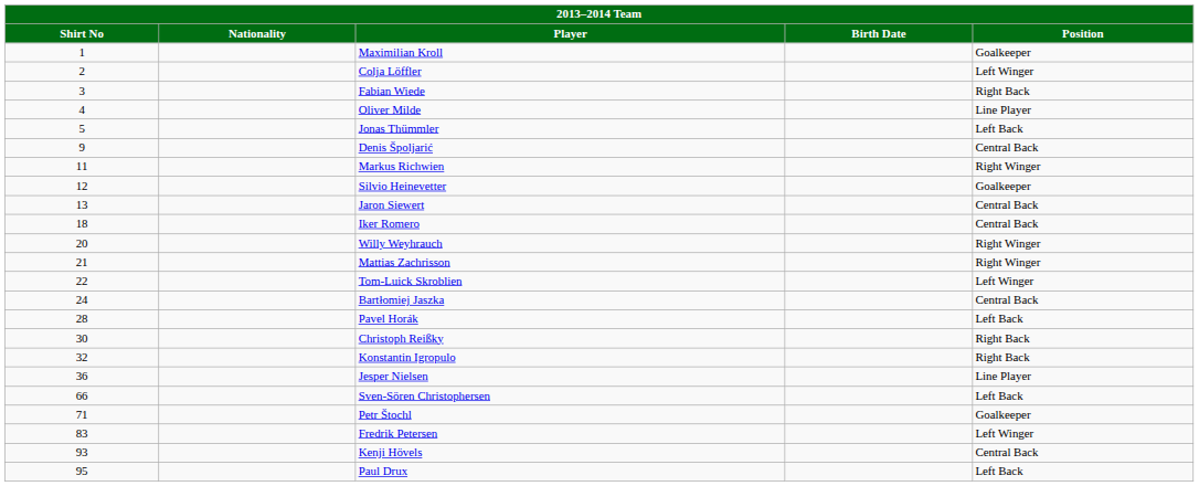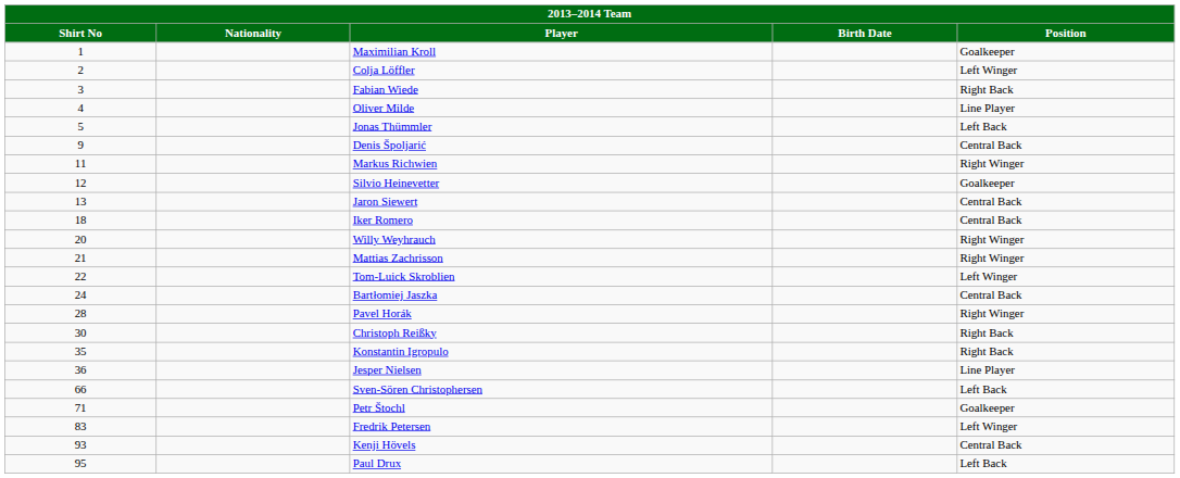Pavel Horák | Position: Left Back -> Right Winger
Konstantin Igropulo | Shirt No: 32 -> 35
